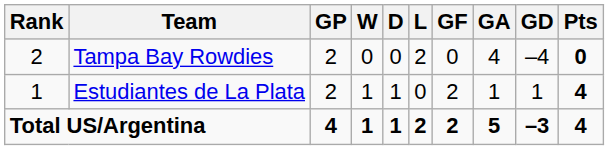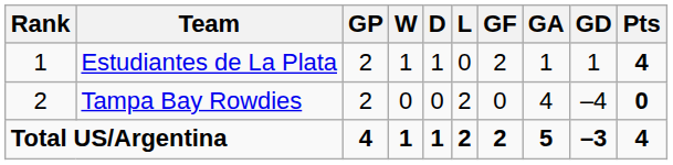rows swapped: Estudiantes de La Plata <-> Tampa Bay Rowdies
